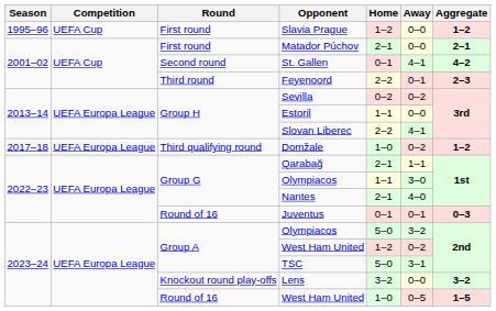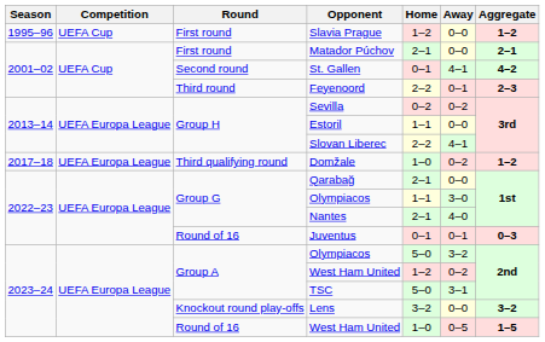Qarabağ | Away: 1–1 -> 0–0
